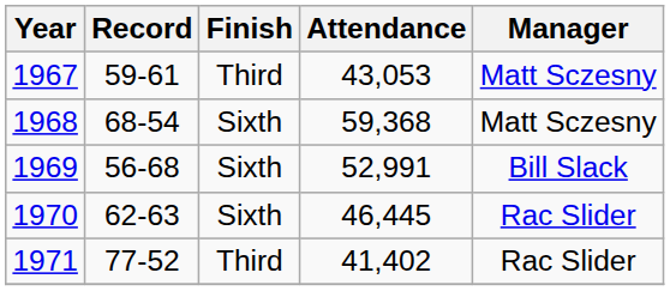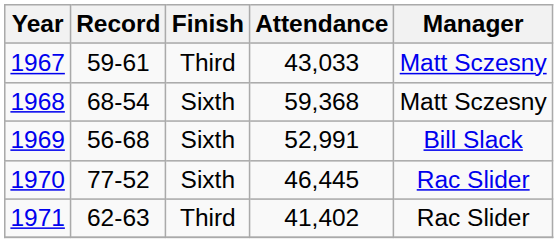1967 | Attendance: 43,053 -> 43,033
1970 | Record: 62-63 -> 77-52
1971 | Record: 77-52 -> 62-63
